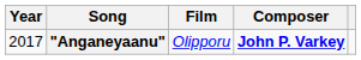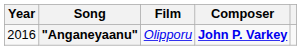"Anganeyaanu" | Year: 2017 -> 2016
